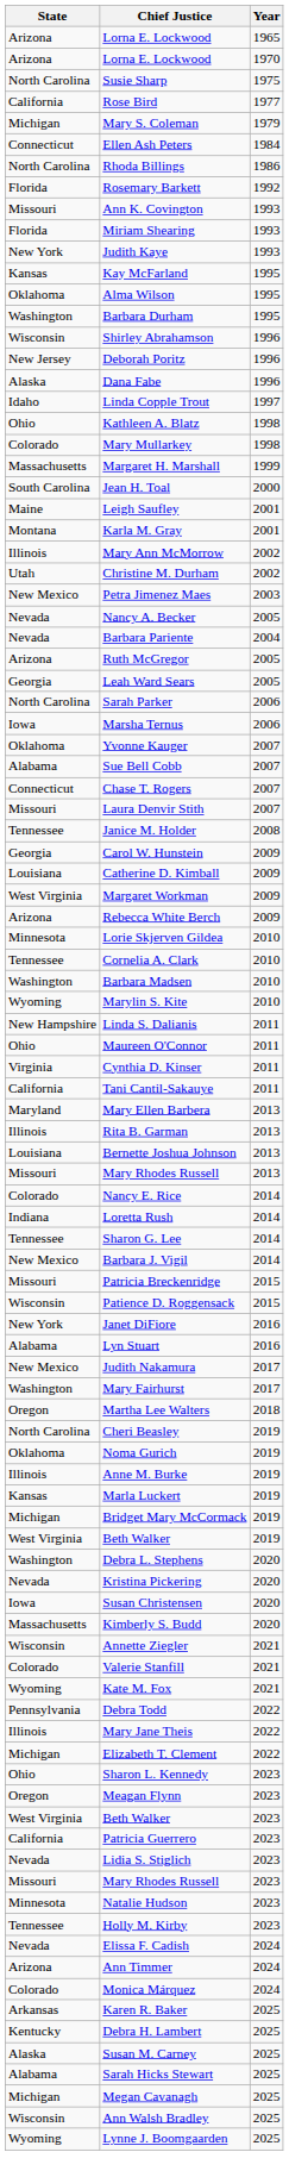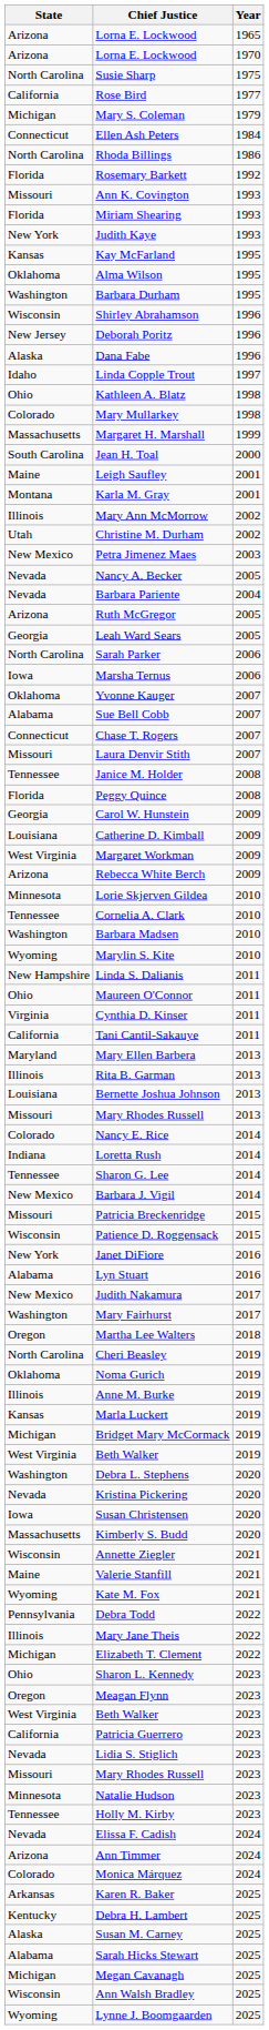+ row: Florida | Peggy Quince | 2008
Valerie Stanfill | State: Colorado -> Maine
